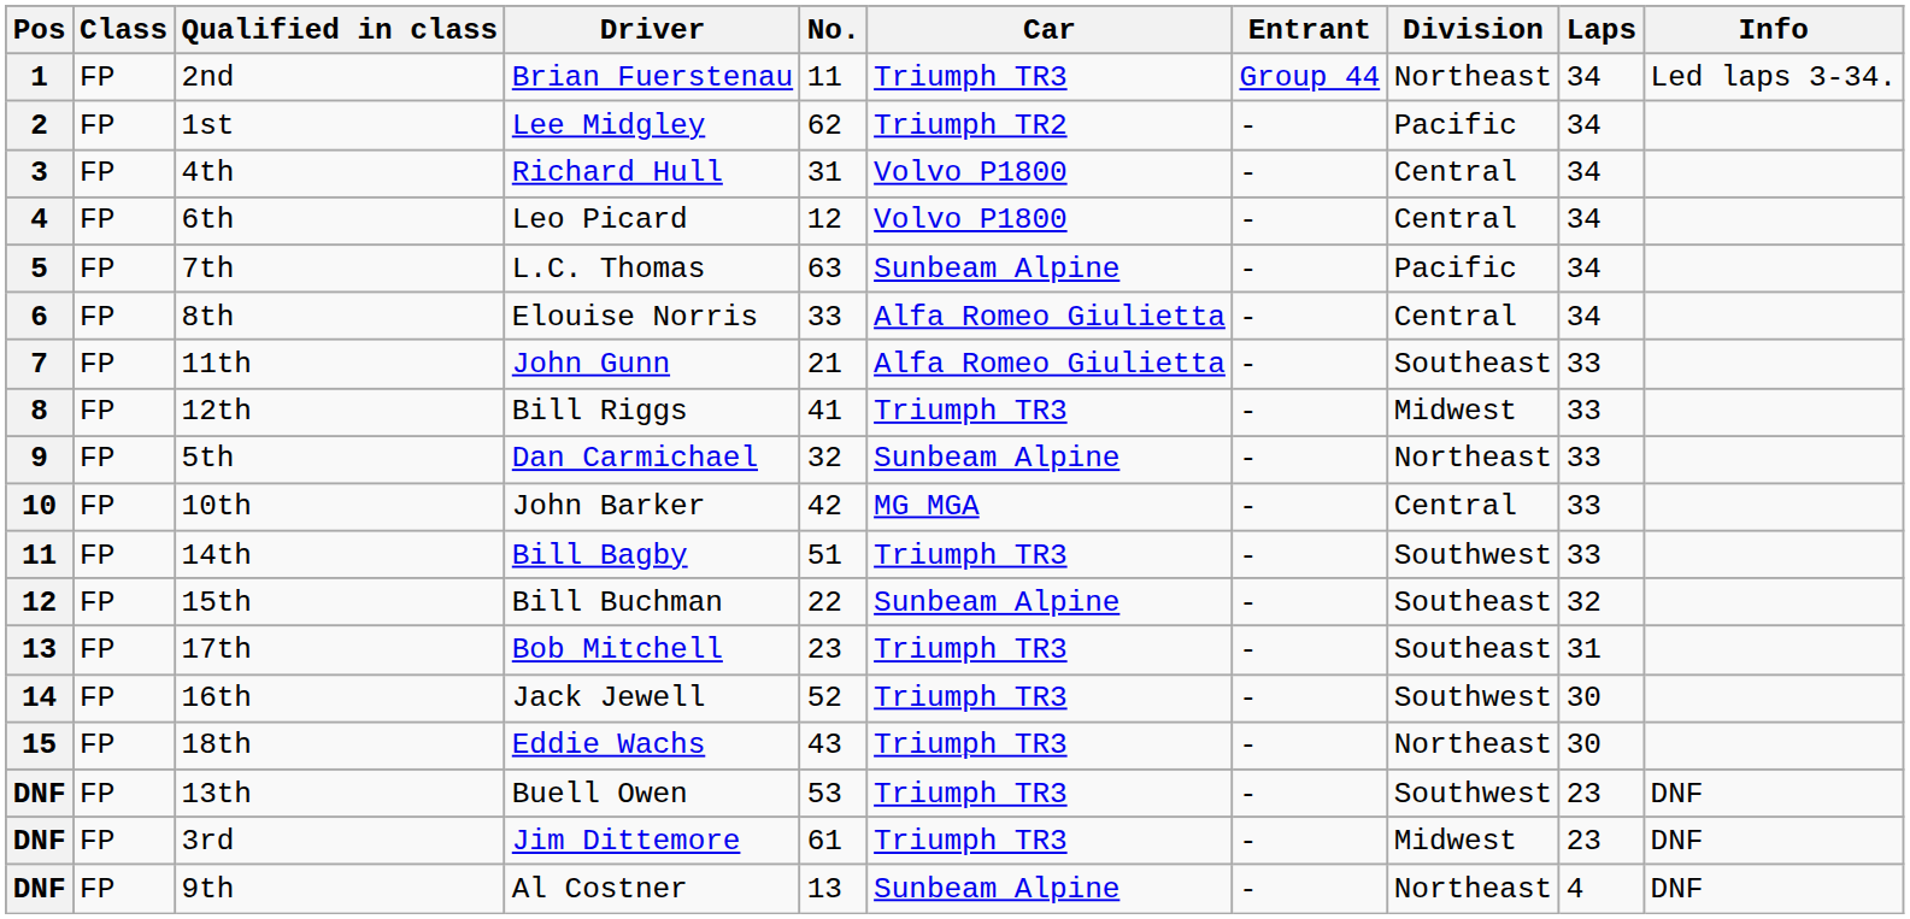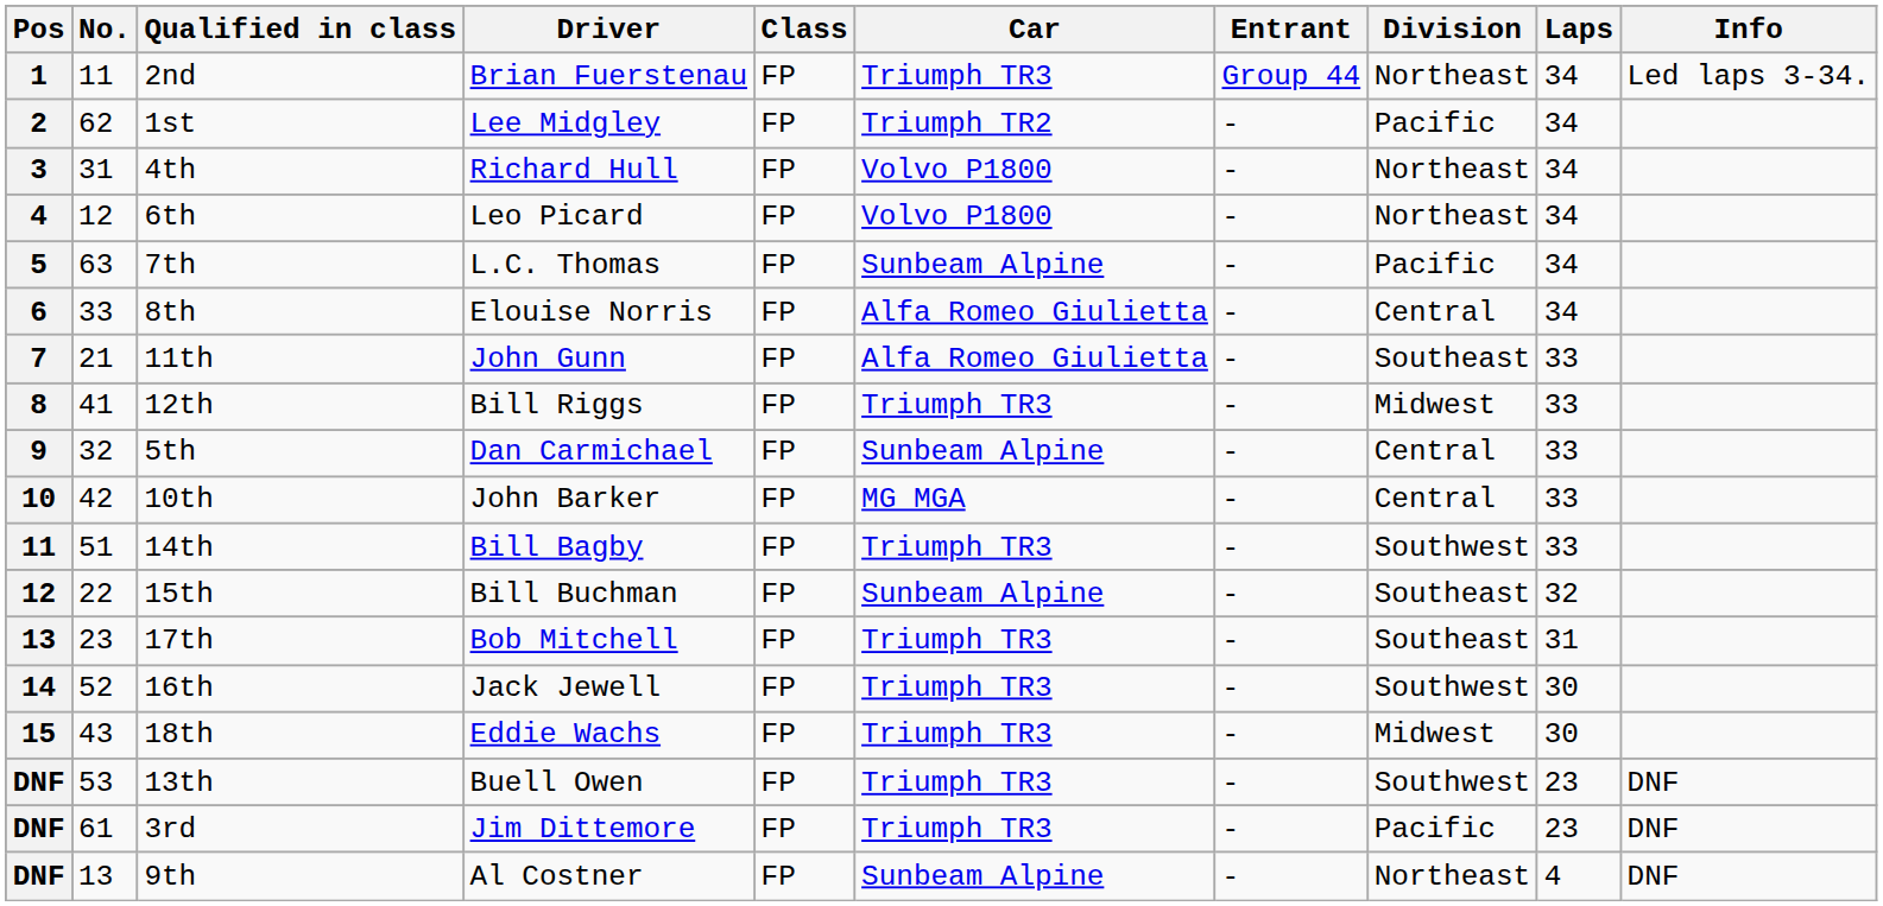columns swapped: Class <-> No.
4th | Division: Central -> Northeast
6th | Division: Central -> Northeast
5th | Division: Northeast -> Central
18th | Division: Northeast -> Midwest
3rd | Division: Midwest -> Pacific
